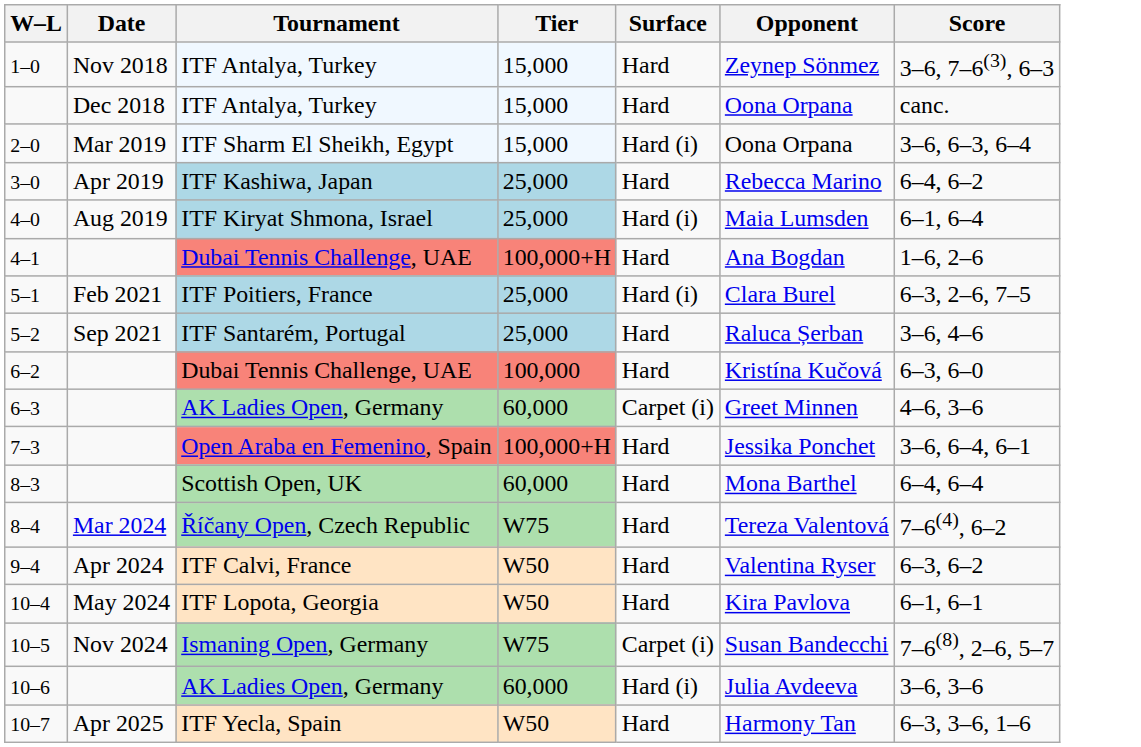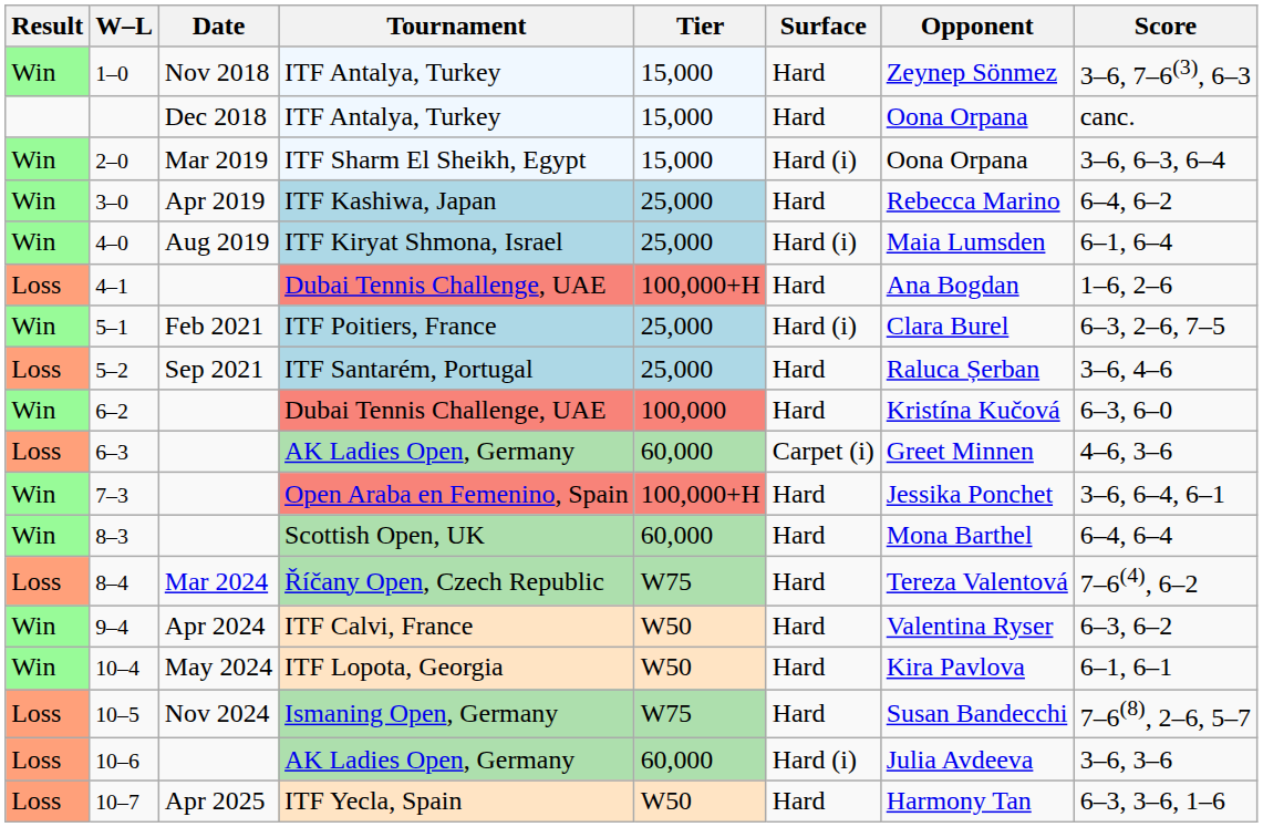+ column: Result | Win | Win | Win | Win | Loss | Win | Loss | Win | Loss | Win | Win | Loss | Win | Win | Loss | Loss | Loss
10–5 | Surface: Carpet (i) -> Hard
